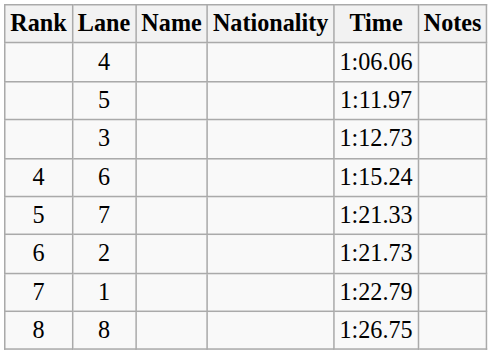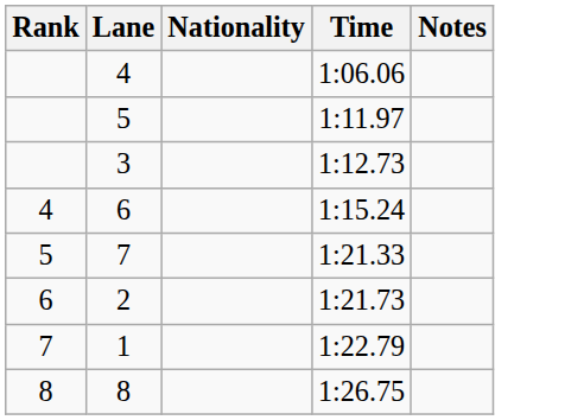- column: Name
